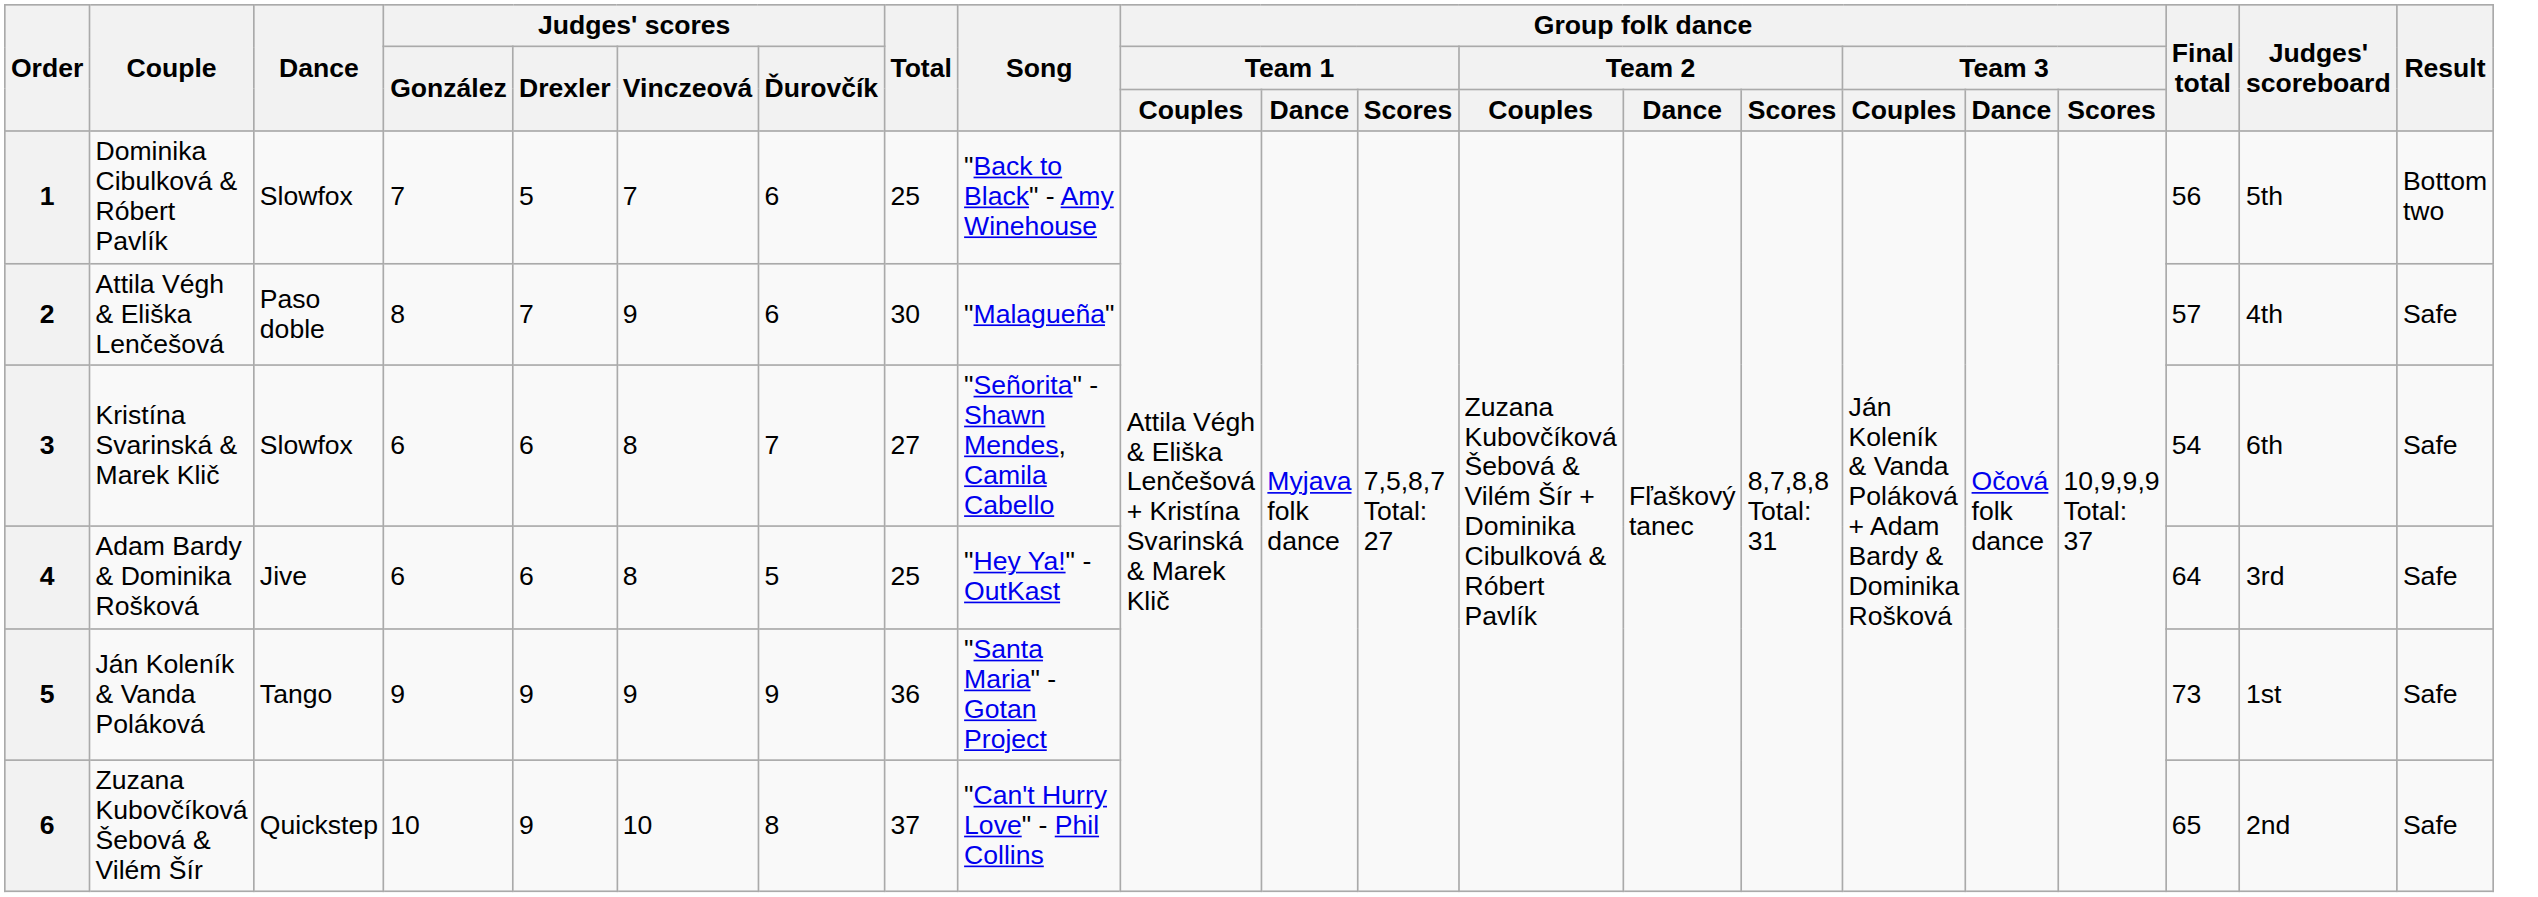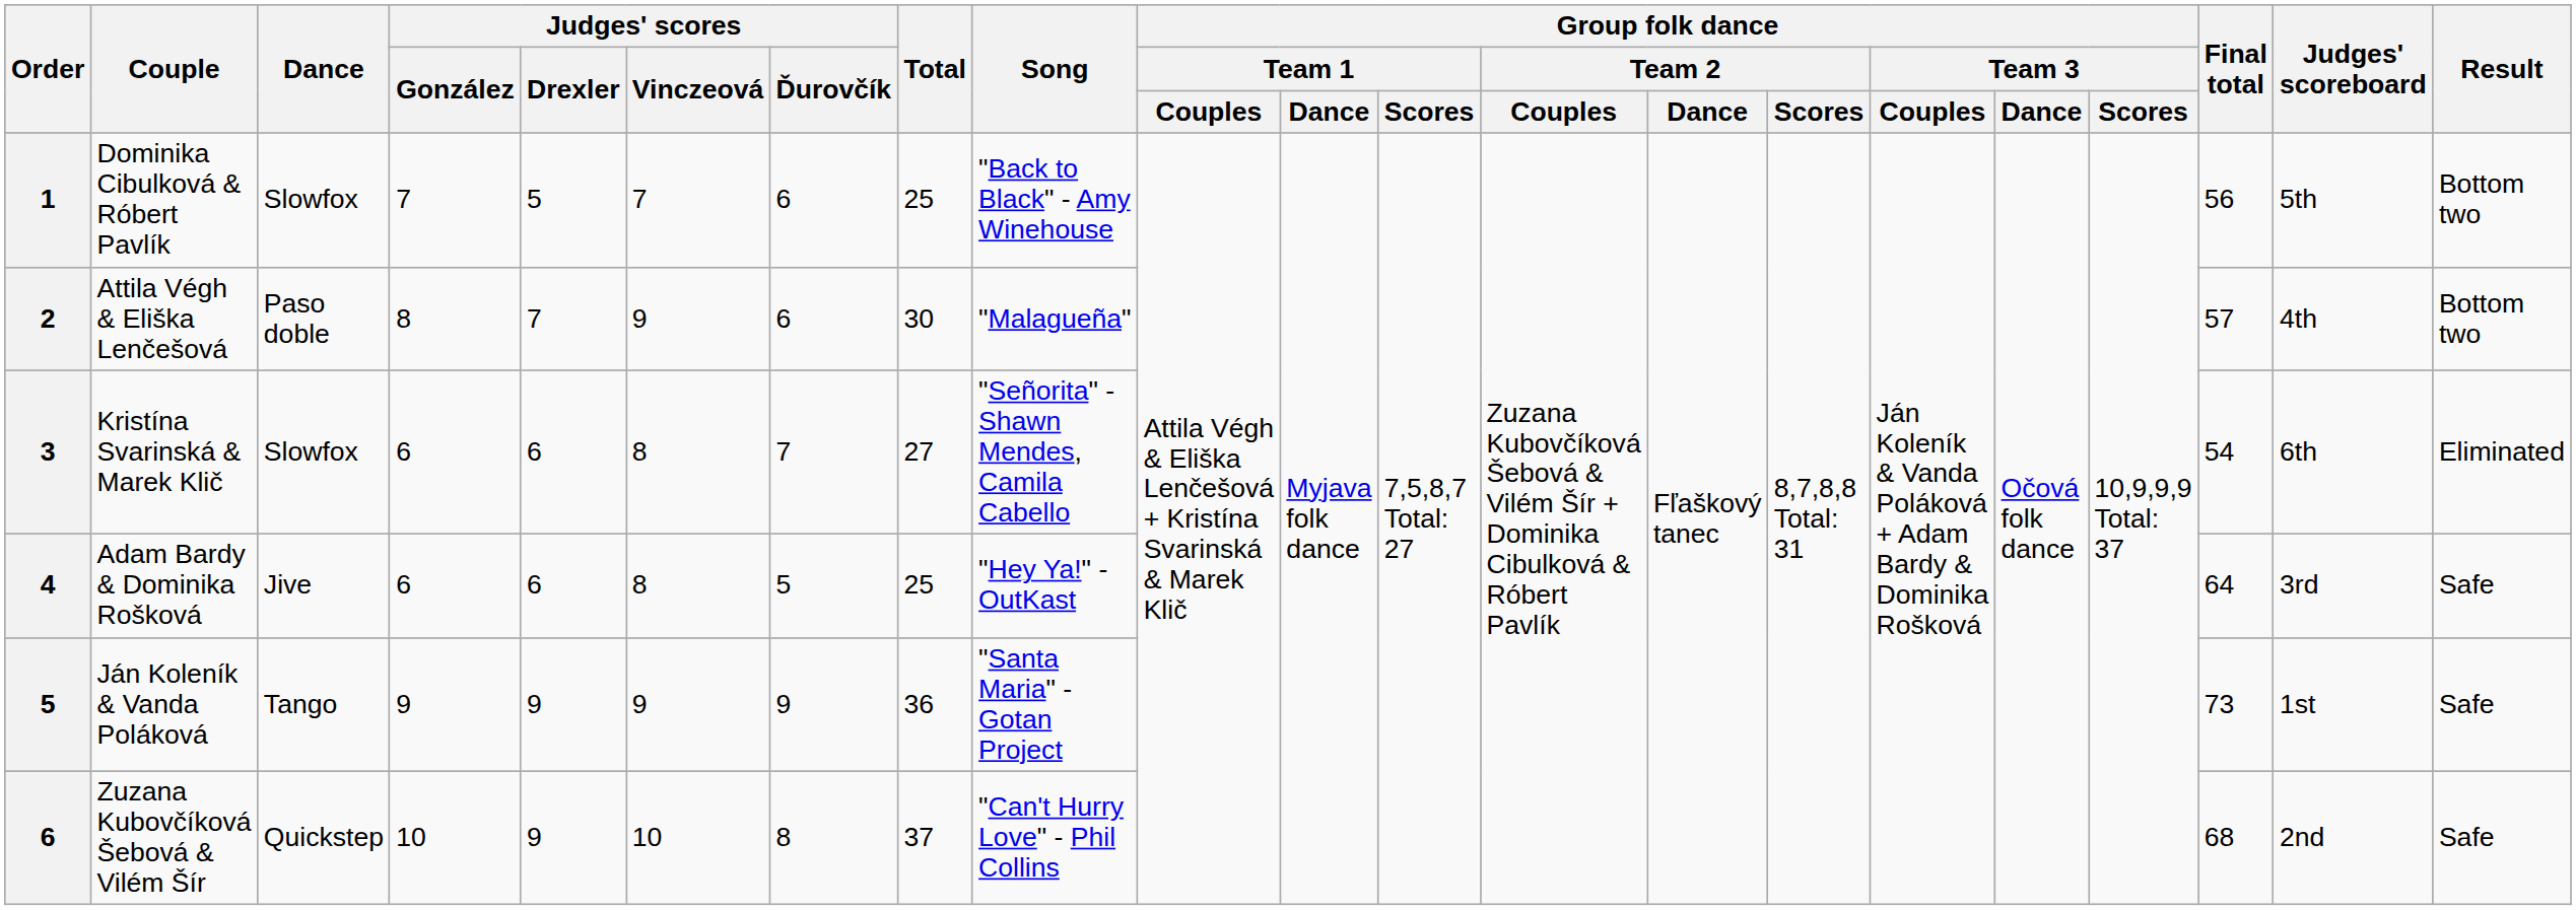Attila Végh & Eliška Lenčešová | Result: Safe -> Bottom two
Kristína Svarinská & Marek Klič | Result: Safe -> Eliminated
Zuzana Kubovčíková Šebová & Vilém Šír | Final total: 65 -> 68
